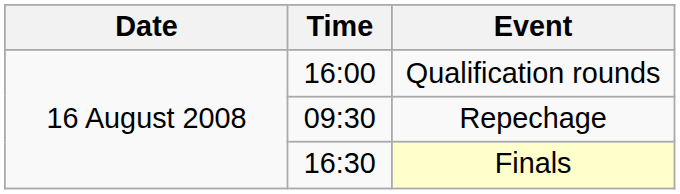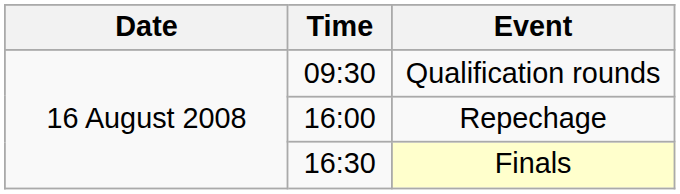Qualification rounds | Time: 16:00 -> 09:30
Repechage | Time: 09:30 -> 16:00
